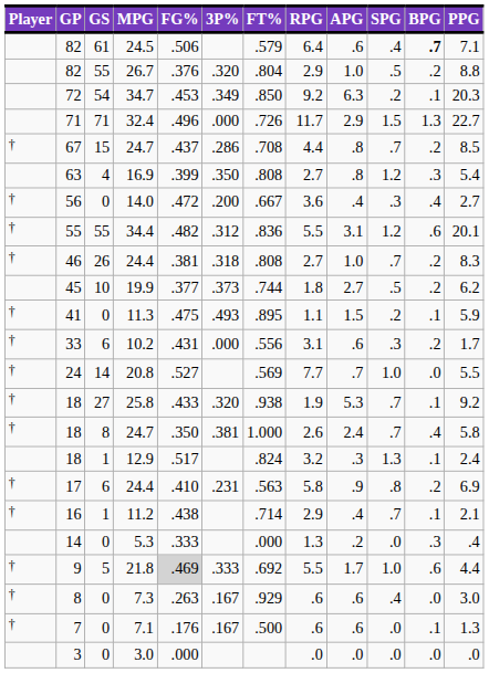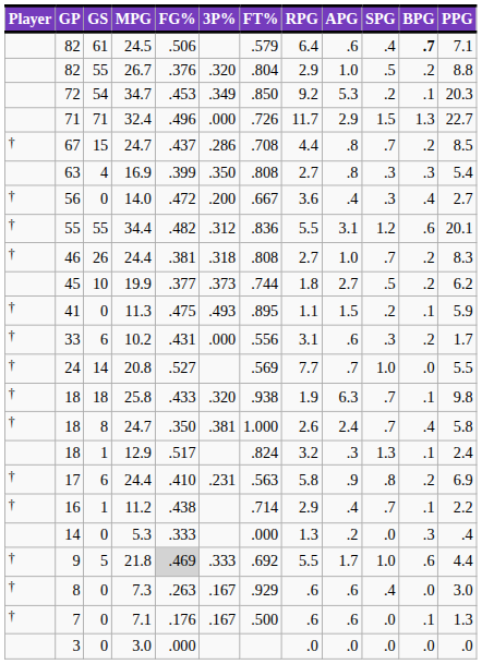34.7 | APG: 6.3 -> 5.3
16.9 | SPG: 1.2 -> .3
25.8 | GS: 27 -> 18
25.8 | APG: 5.3 -> 6.3
25.8 | PPG: 9.2 -> 9.8
11.2 | PPG: 2.1 -> 2.2
